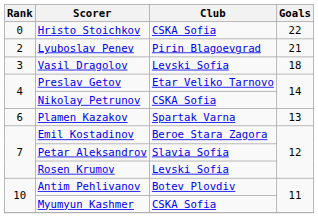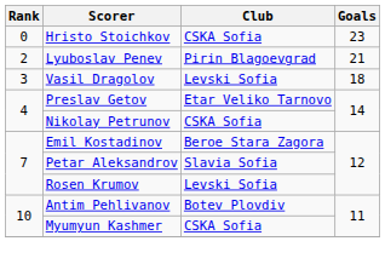Hristo Stoichkov | Goals: 22 -> 23
- row: 6 | Plamen Kazakov | Spartak Varna | 13
